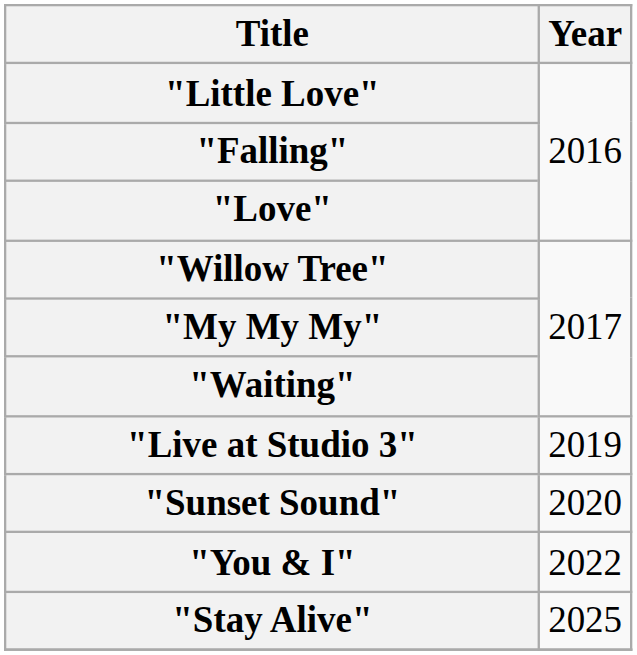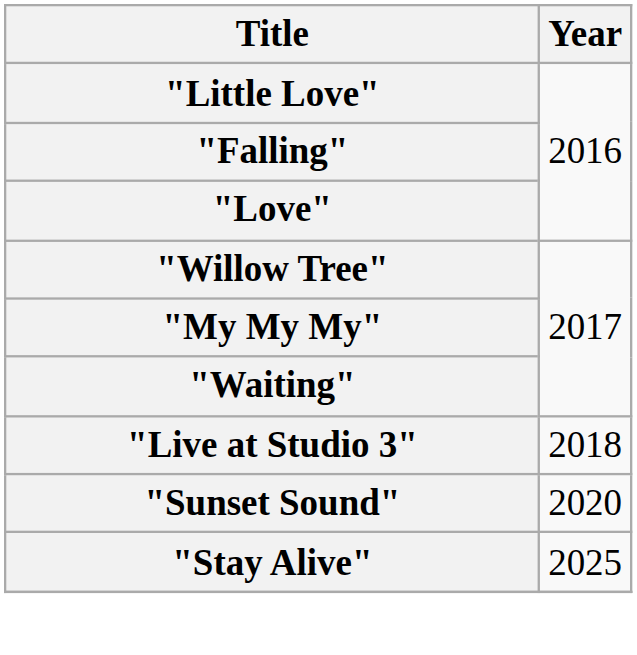"Live at Studio 3" | Year: 2019 -> 2018
- row: "You & I" | 2022
